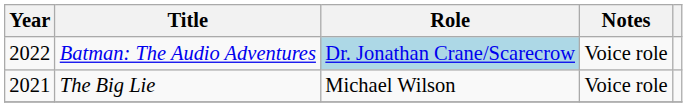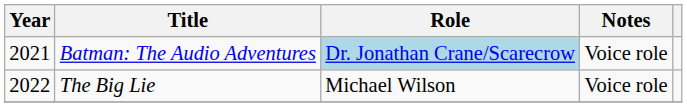Batman: The Audio Adventures | Year: 2022 -> 2021
The Big Lie | Year: 2021 -> 2022
